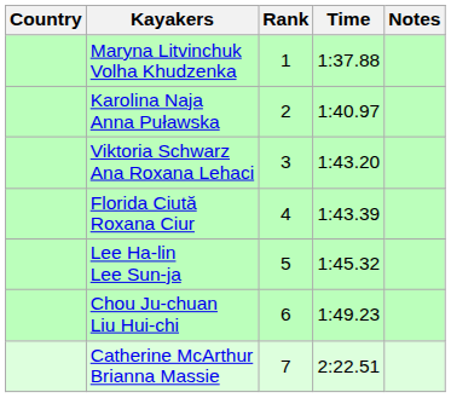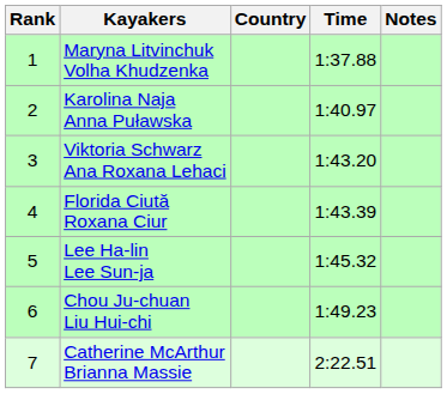columns swapped: Rank <-> Country
